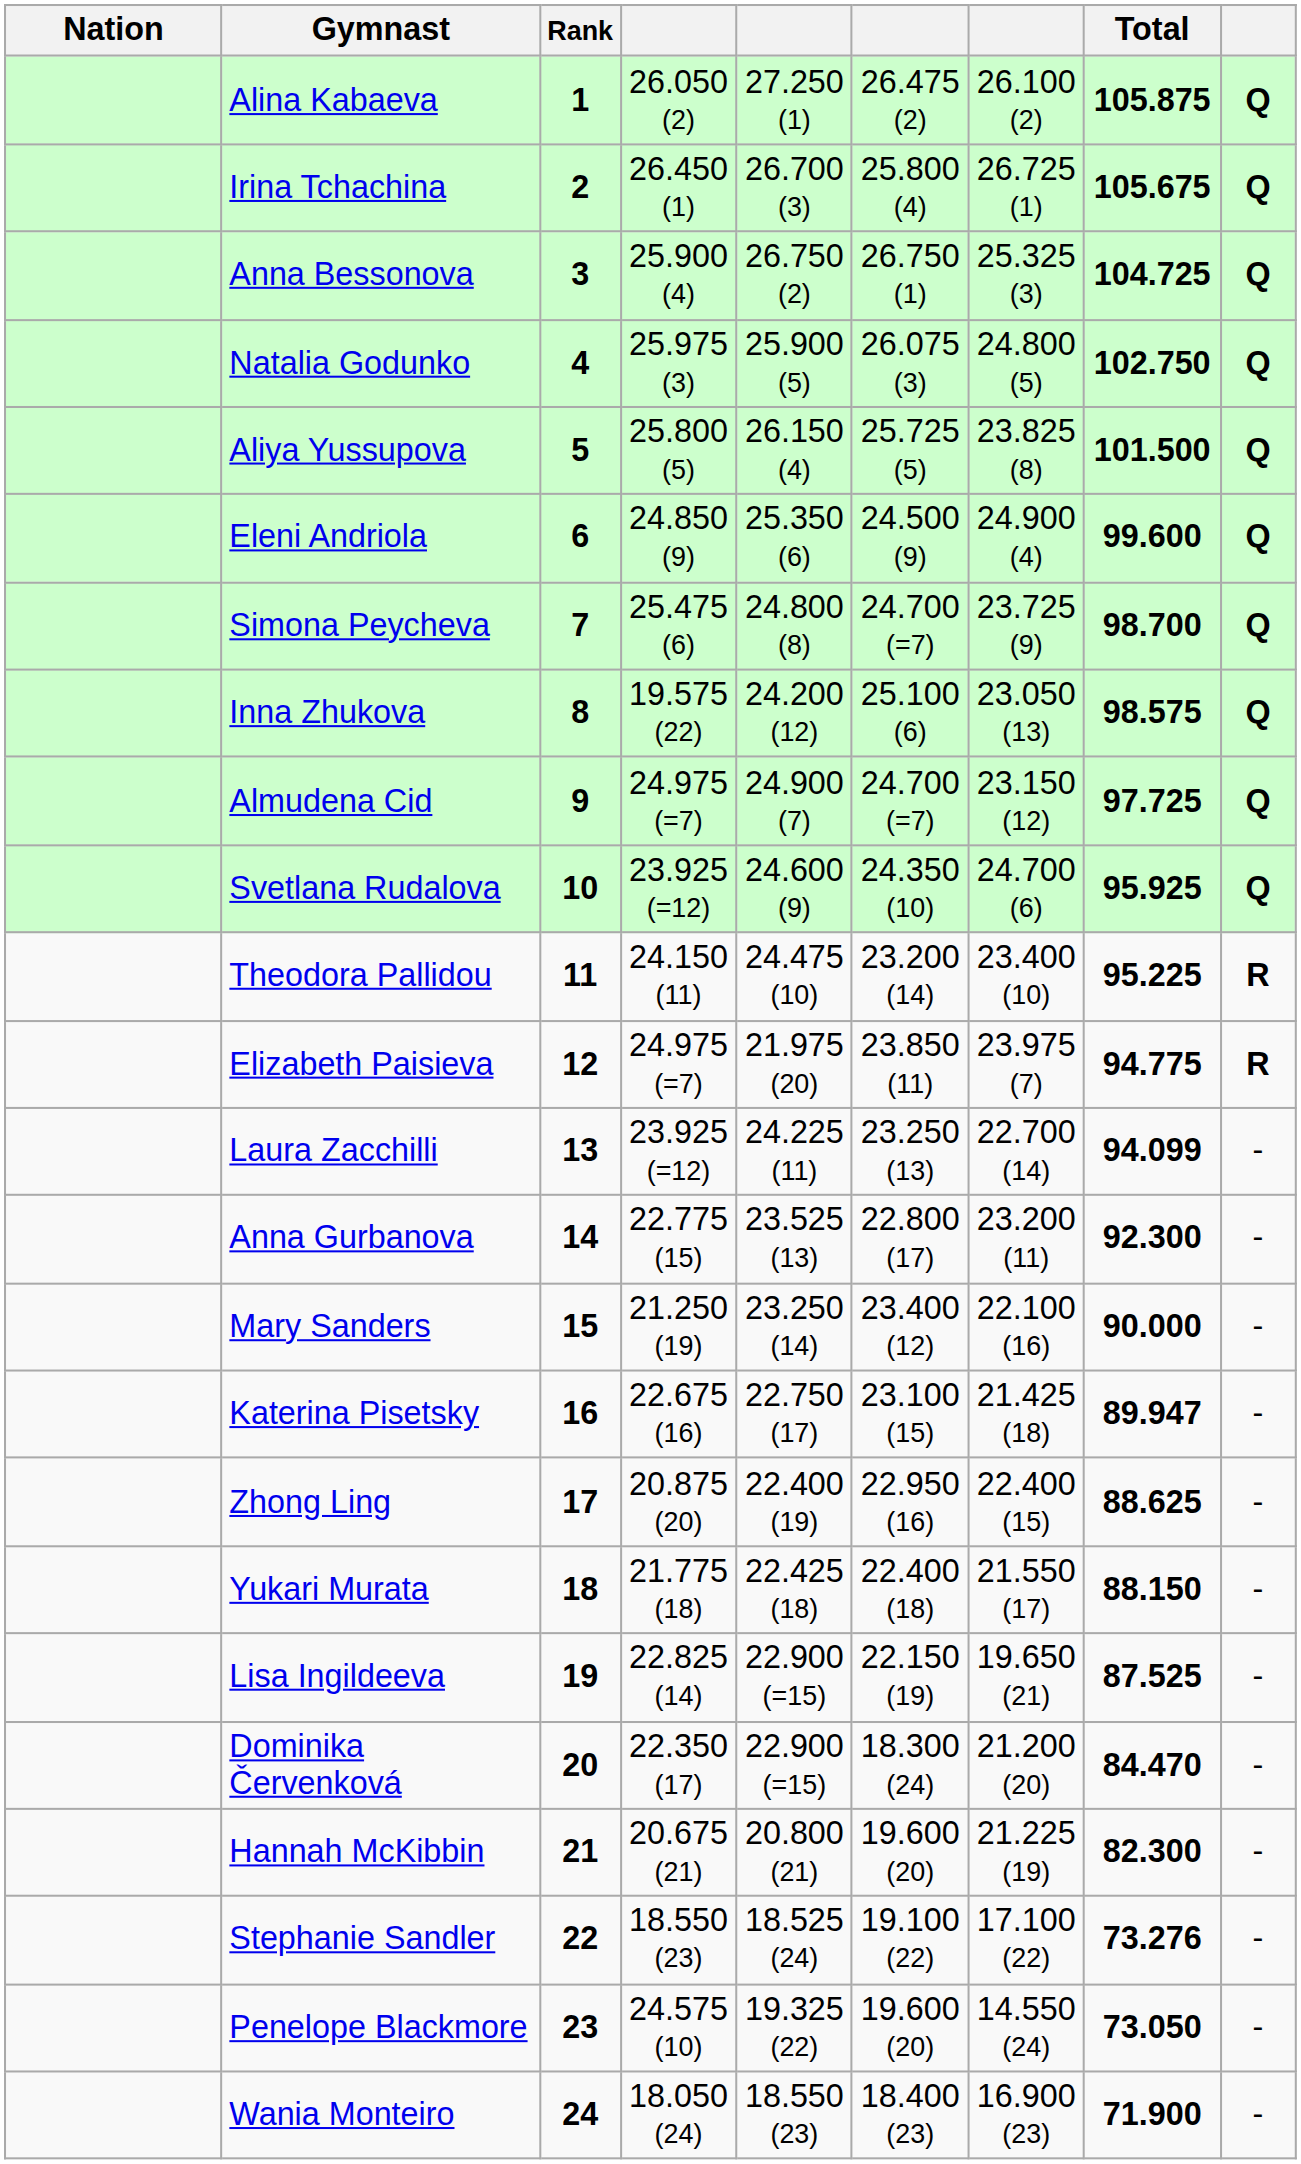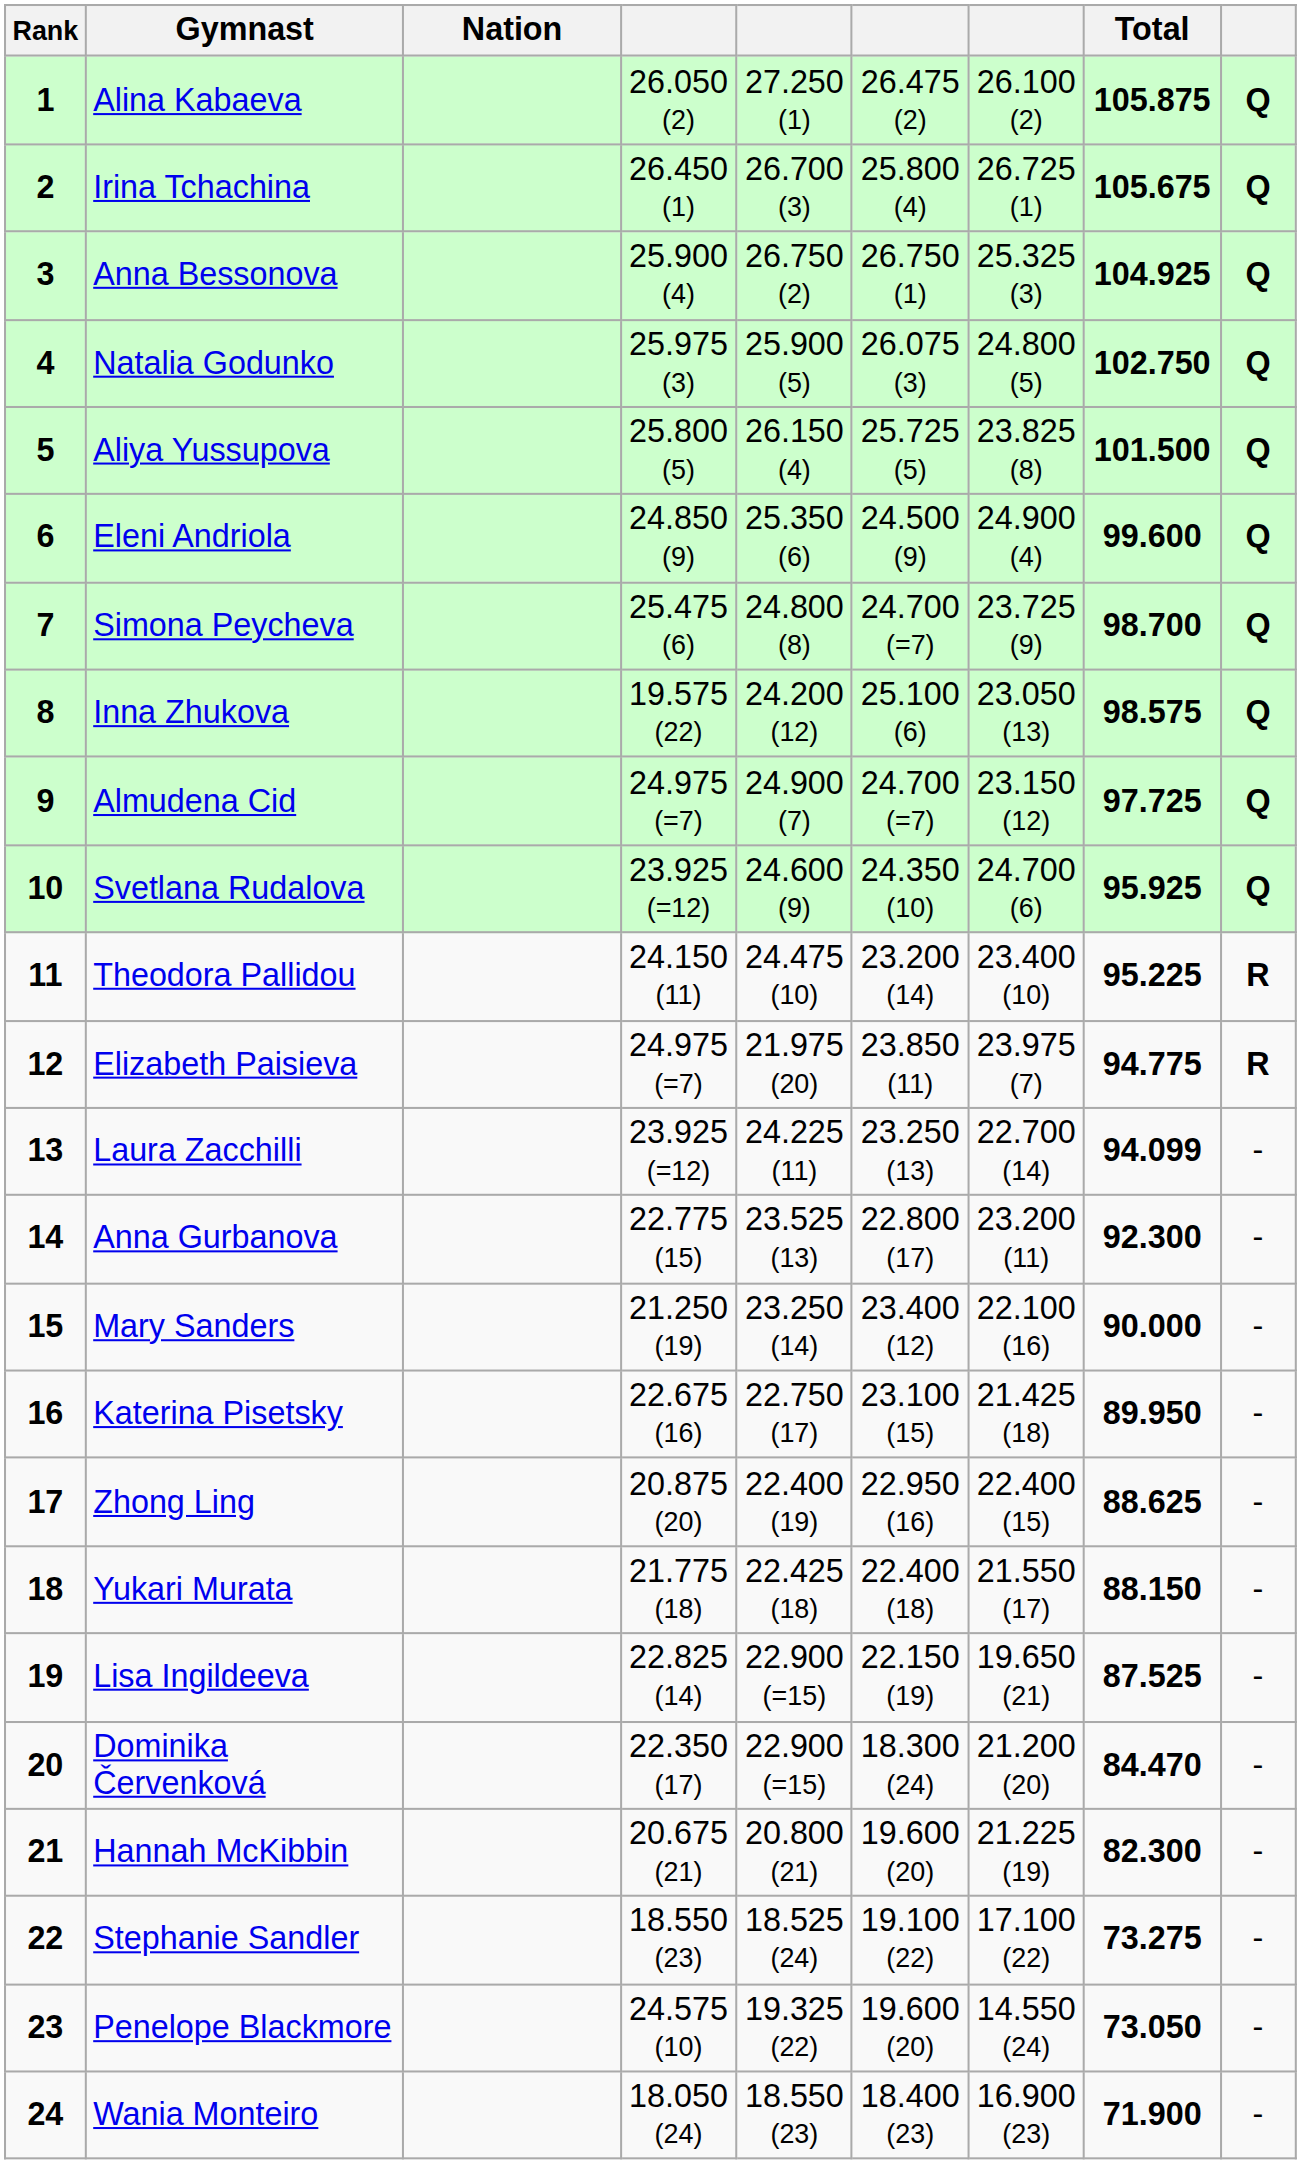columns swapped: Rank <-> Nation
Anna Bessonova | Total: 104.725 -> 104.925
Katerina Pisetsky | Total: 89.947 -> 89.950
Stephanie Sandler | Total: 73.276 -> 73.275
